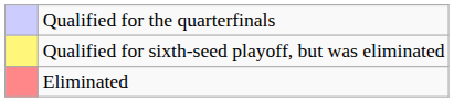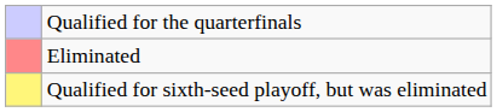rows swapped: Qualified for sixth-seed playoff, but was eliminated <-> Eliminated
